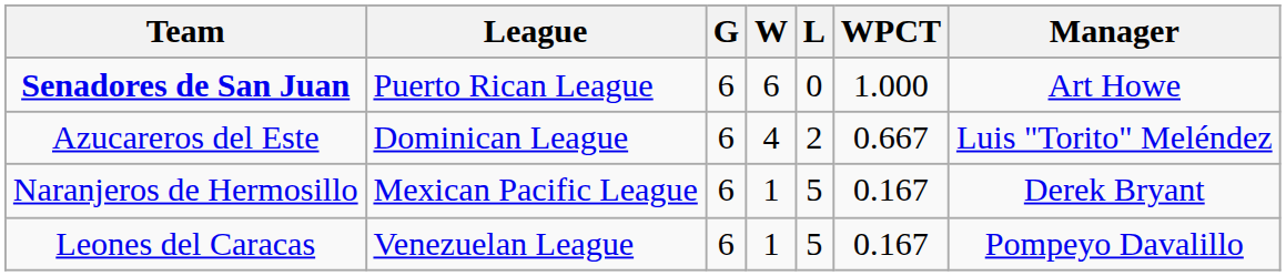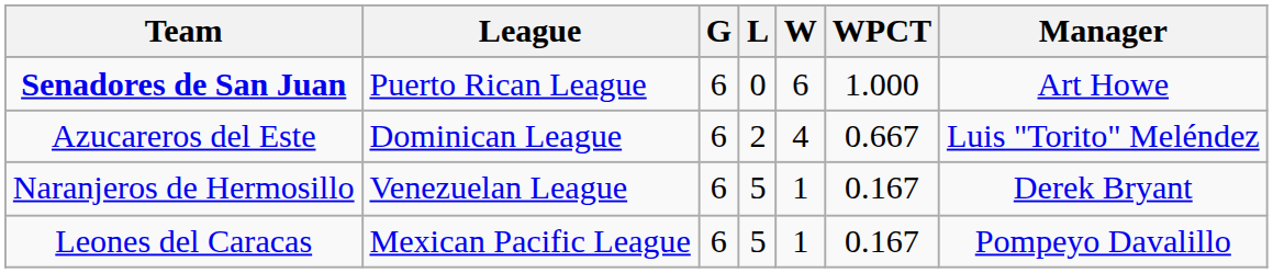columns swapped: W <-> L
Naranjeros de Hermosillo | League: Mexican Pacific League -> Venezuelan League
Leones del Caracas | League: Venezuelan League -> Mexican Pacific League
